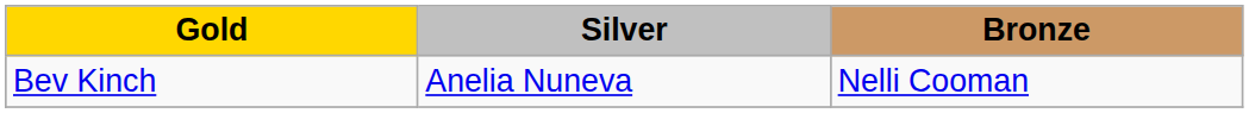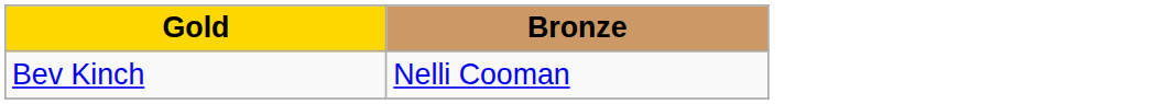- column: Silver | Anelia Nuneva
